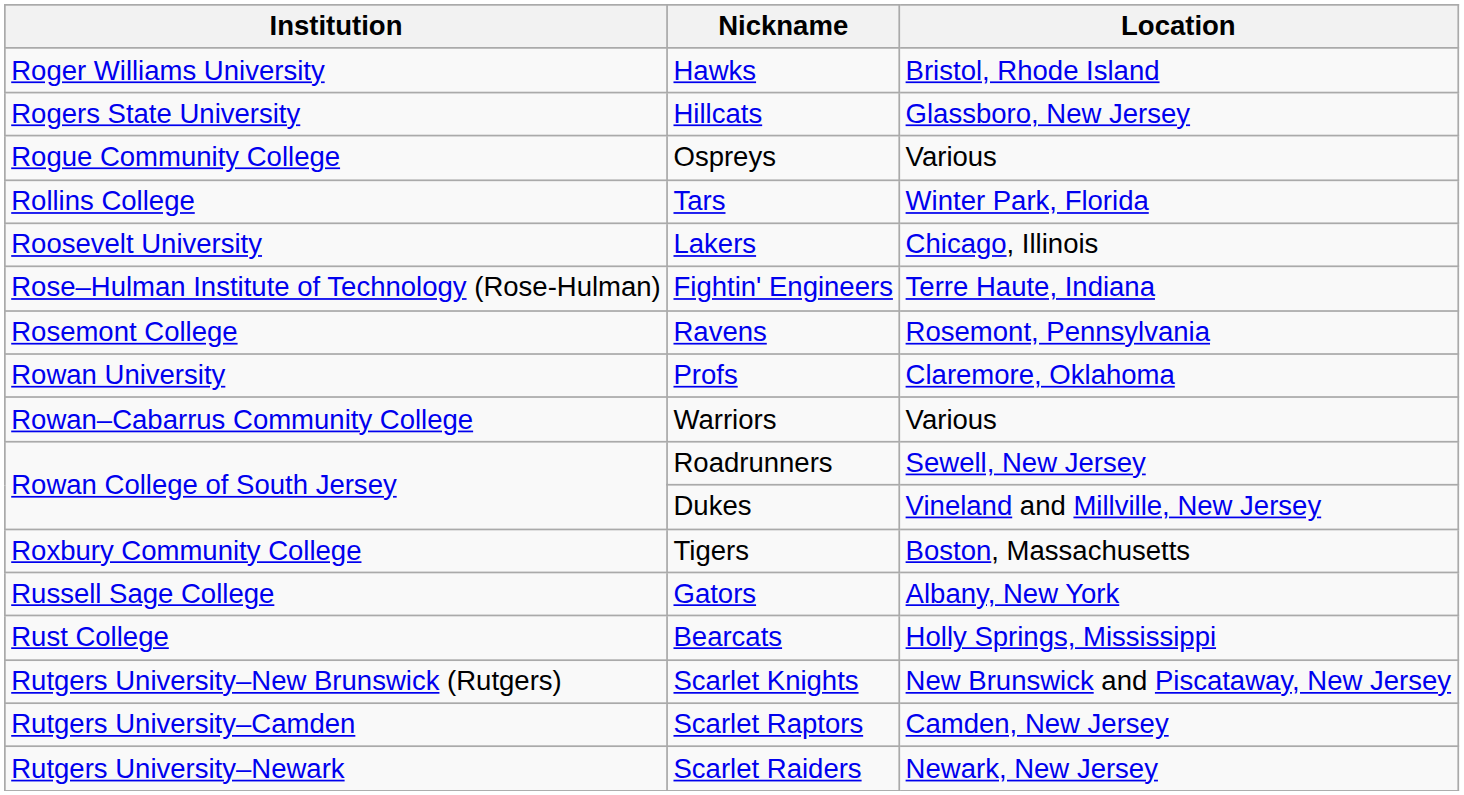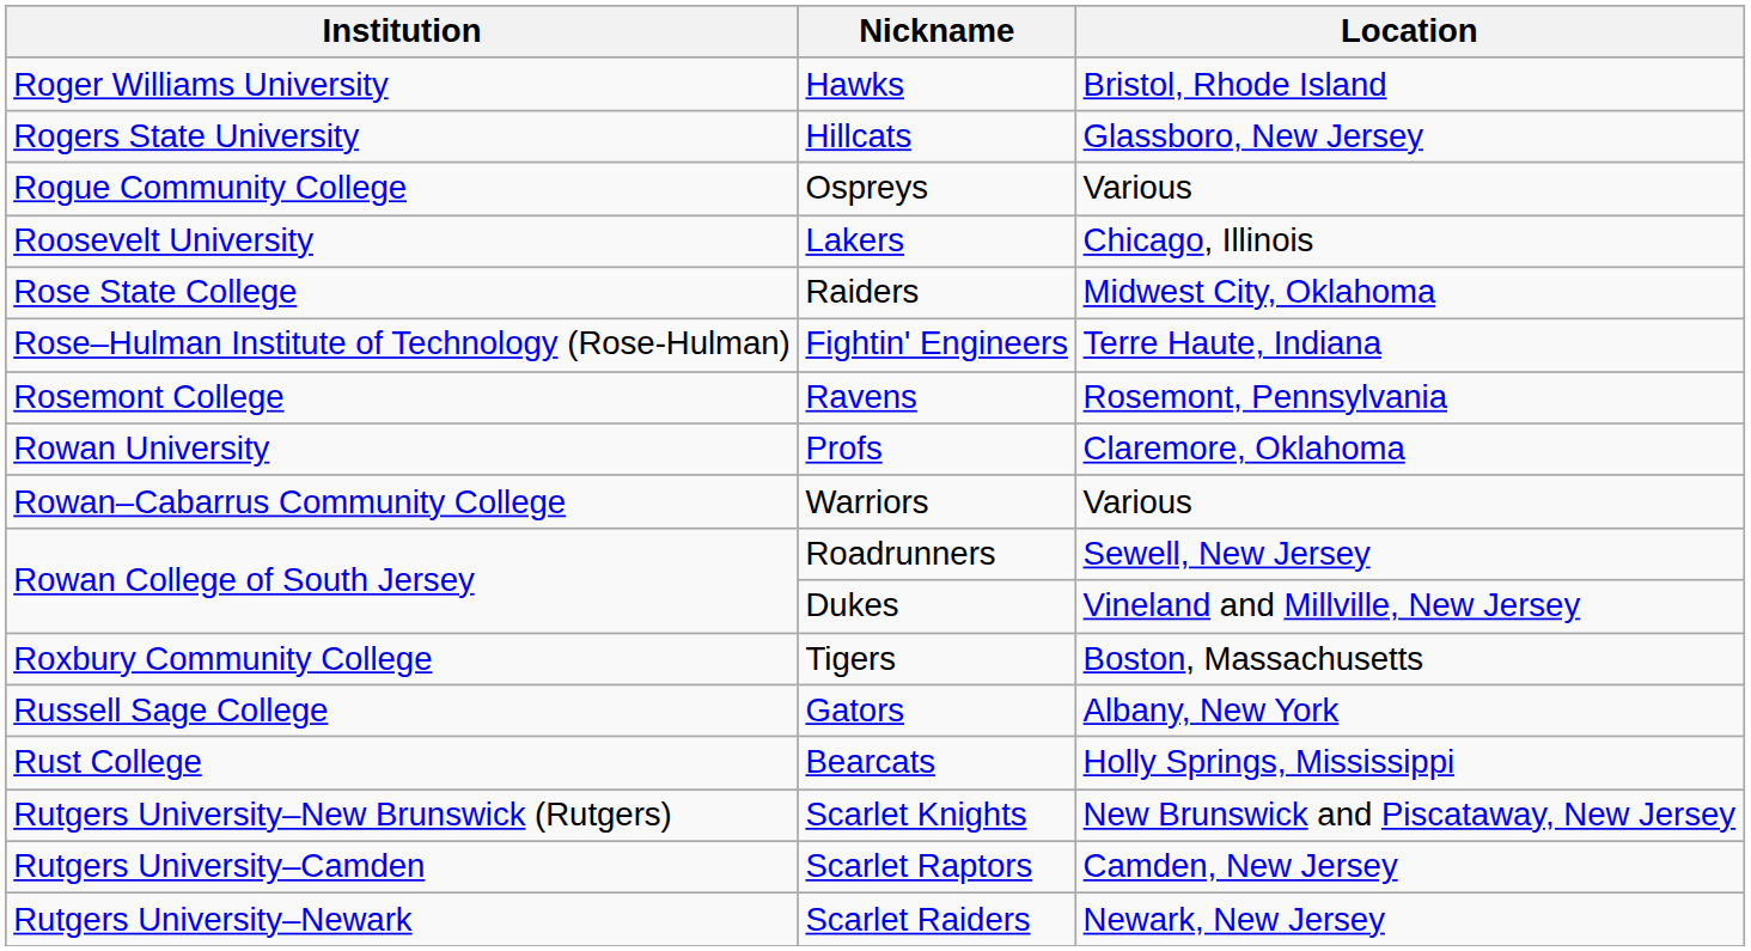- row: Rollins College | Tars | Winter Park, Florida
+ row: Rose State College | Raiders | Midwest City, Oklahoma
